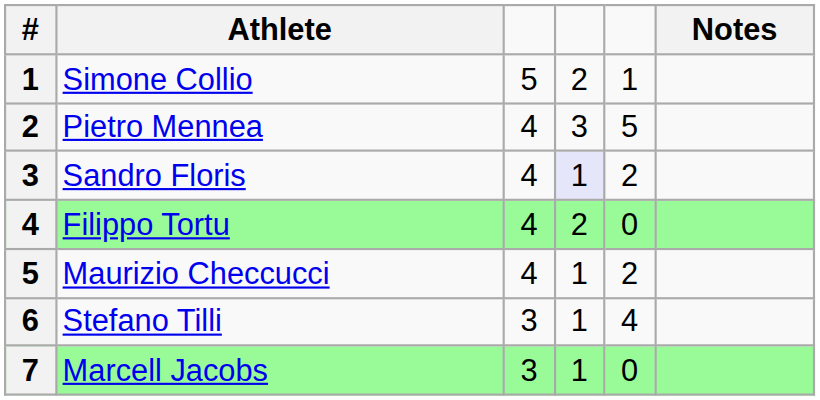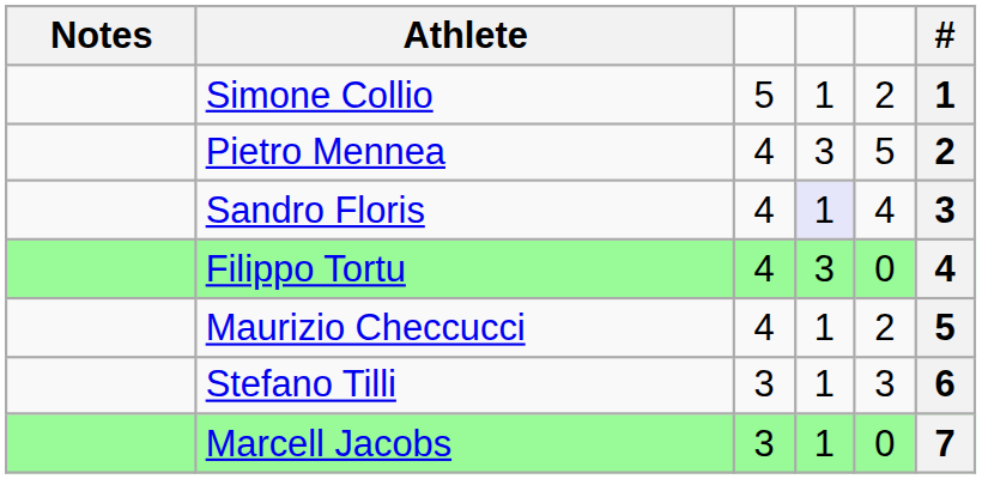columns swapped: # <-> Notes
Simone Collio | column 4: 2 -> 1
Simone Collio | column 5: 1 -> 2
Sandro Floris | column 5: 2 -> 4
Filippo Tortu | column 4: 2 -> 3
Stefano Tilli | column 5: 4 -> 3
